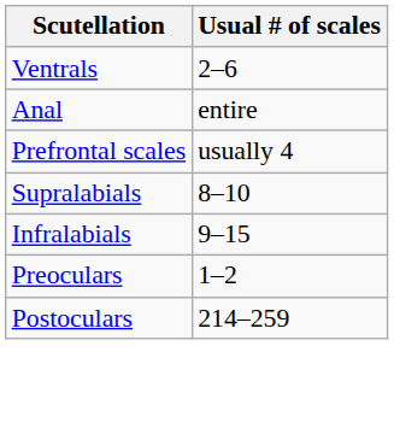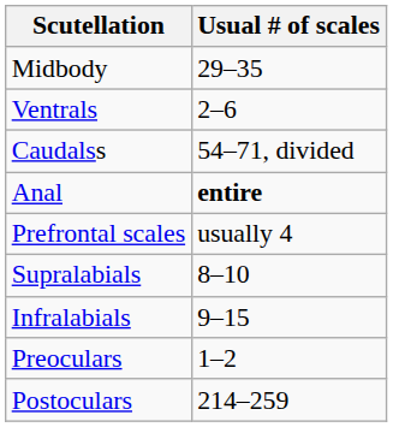+ row: Midbody | 29–35
+ row: Caudalss | 54–71, divided
Anal | Usual # of scales: normal -> bold
